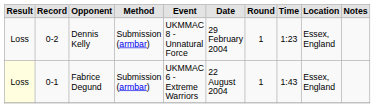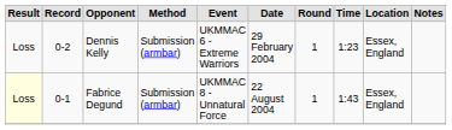Dennis Kelly | Event: UKMMAC 8 - Unnatural Force -> UKMMAC 6 - Extreme Warriors
Fabrice Degund | Event: UKMMAC 6 - Extreme Warriors -> UKMMAC 8 - Unnatural Force
